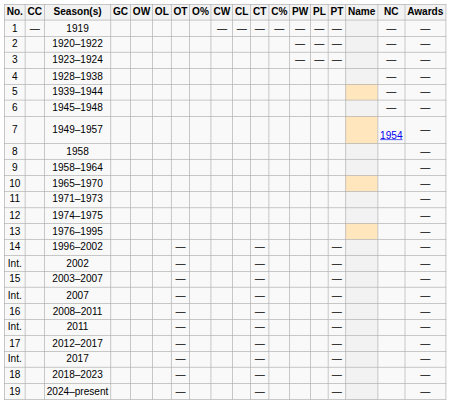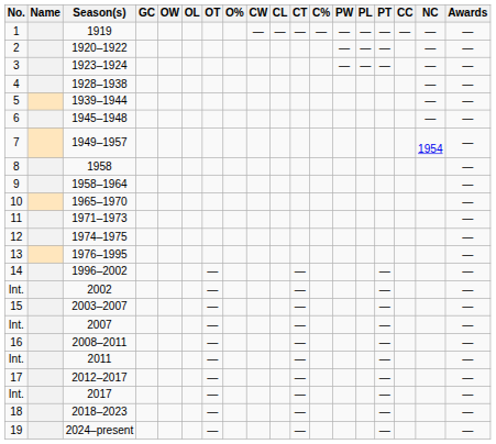columns swapped: Name <-> CC
